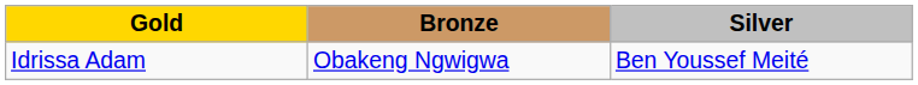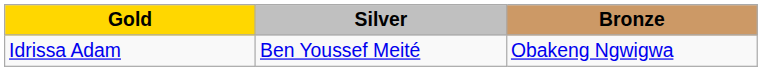columns swapped: Silver <-> Bronze
